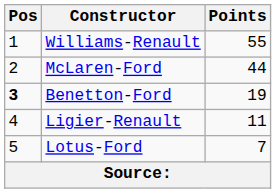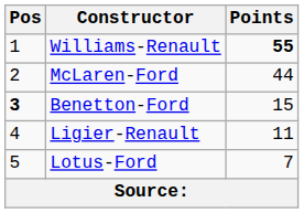Williams-Renault | Points: normal -> bold
Benetton-Ford | Points: 19 -> 15
